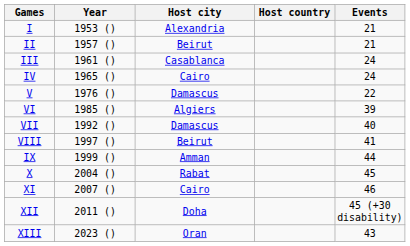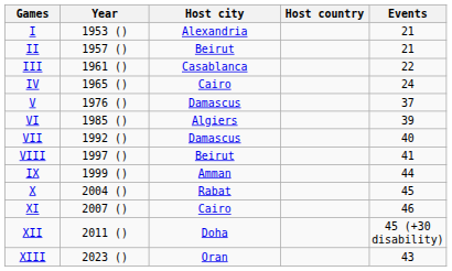III | Events: 24 -> 22
V | Events: 22 -> 37
